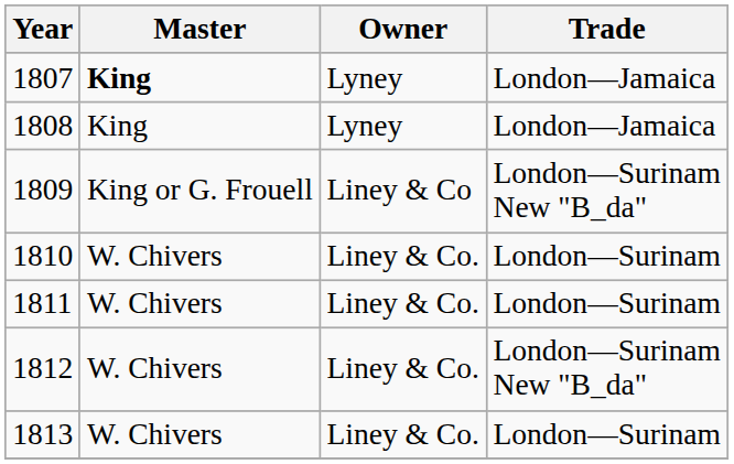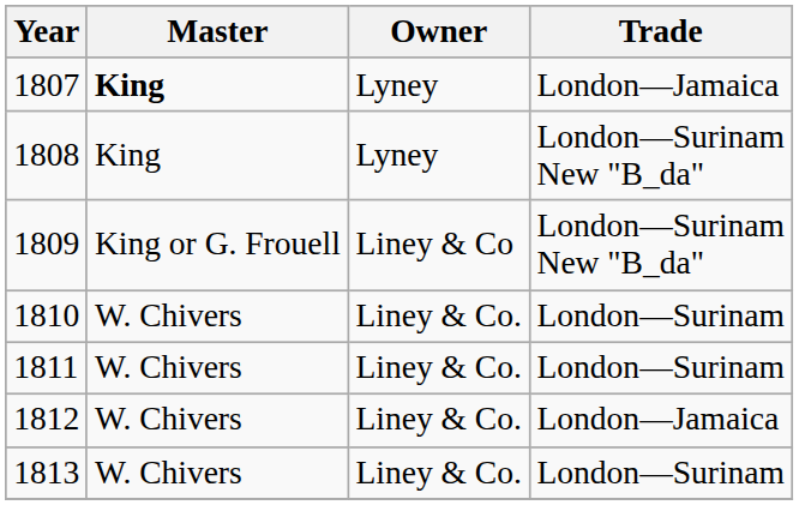1808 | Trade: London—Jamaica -> London—Surinam New "B_da"
1812 | Trade: London—Surinam New "B_da" -> London—Jamaica
